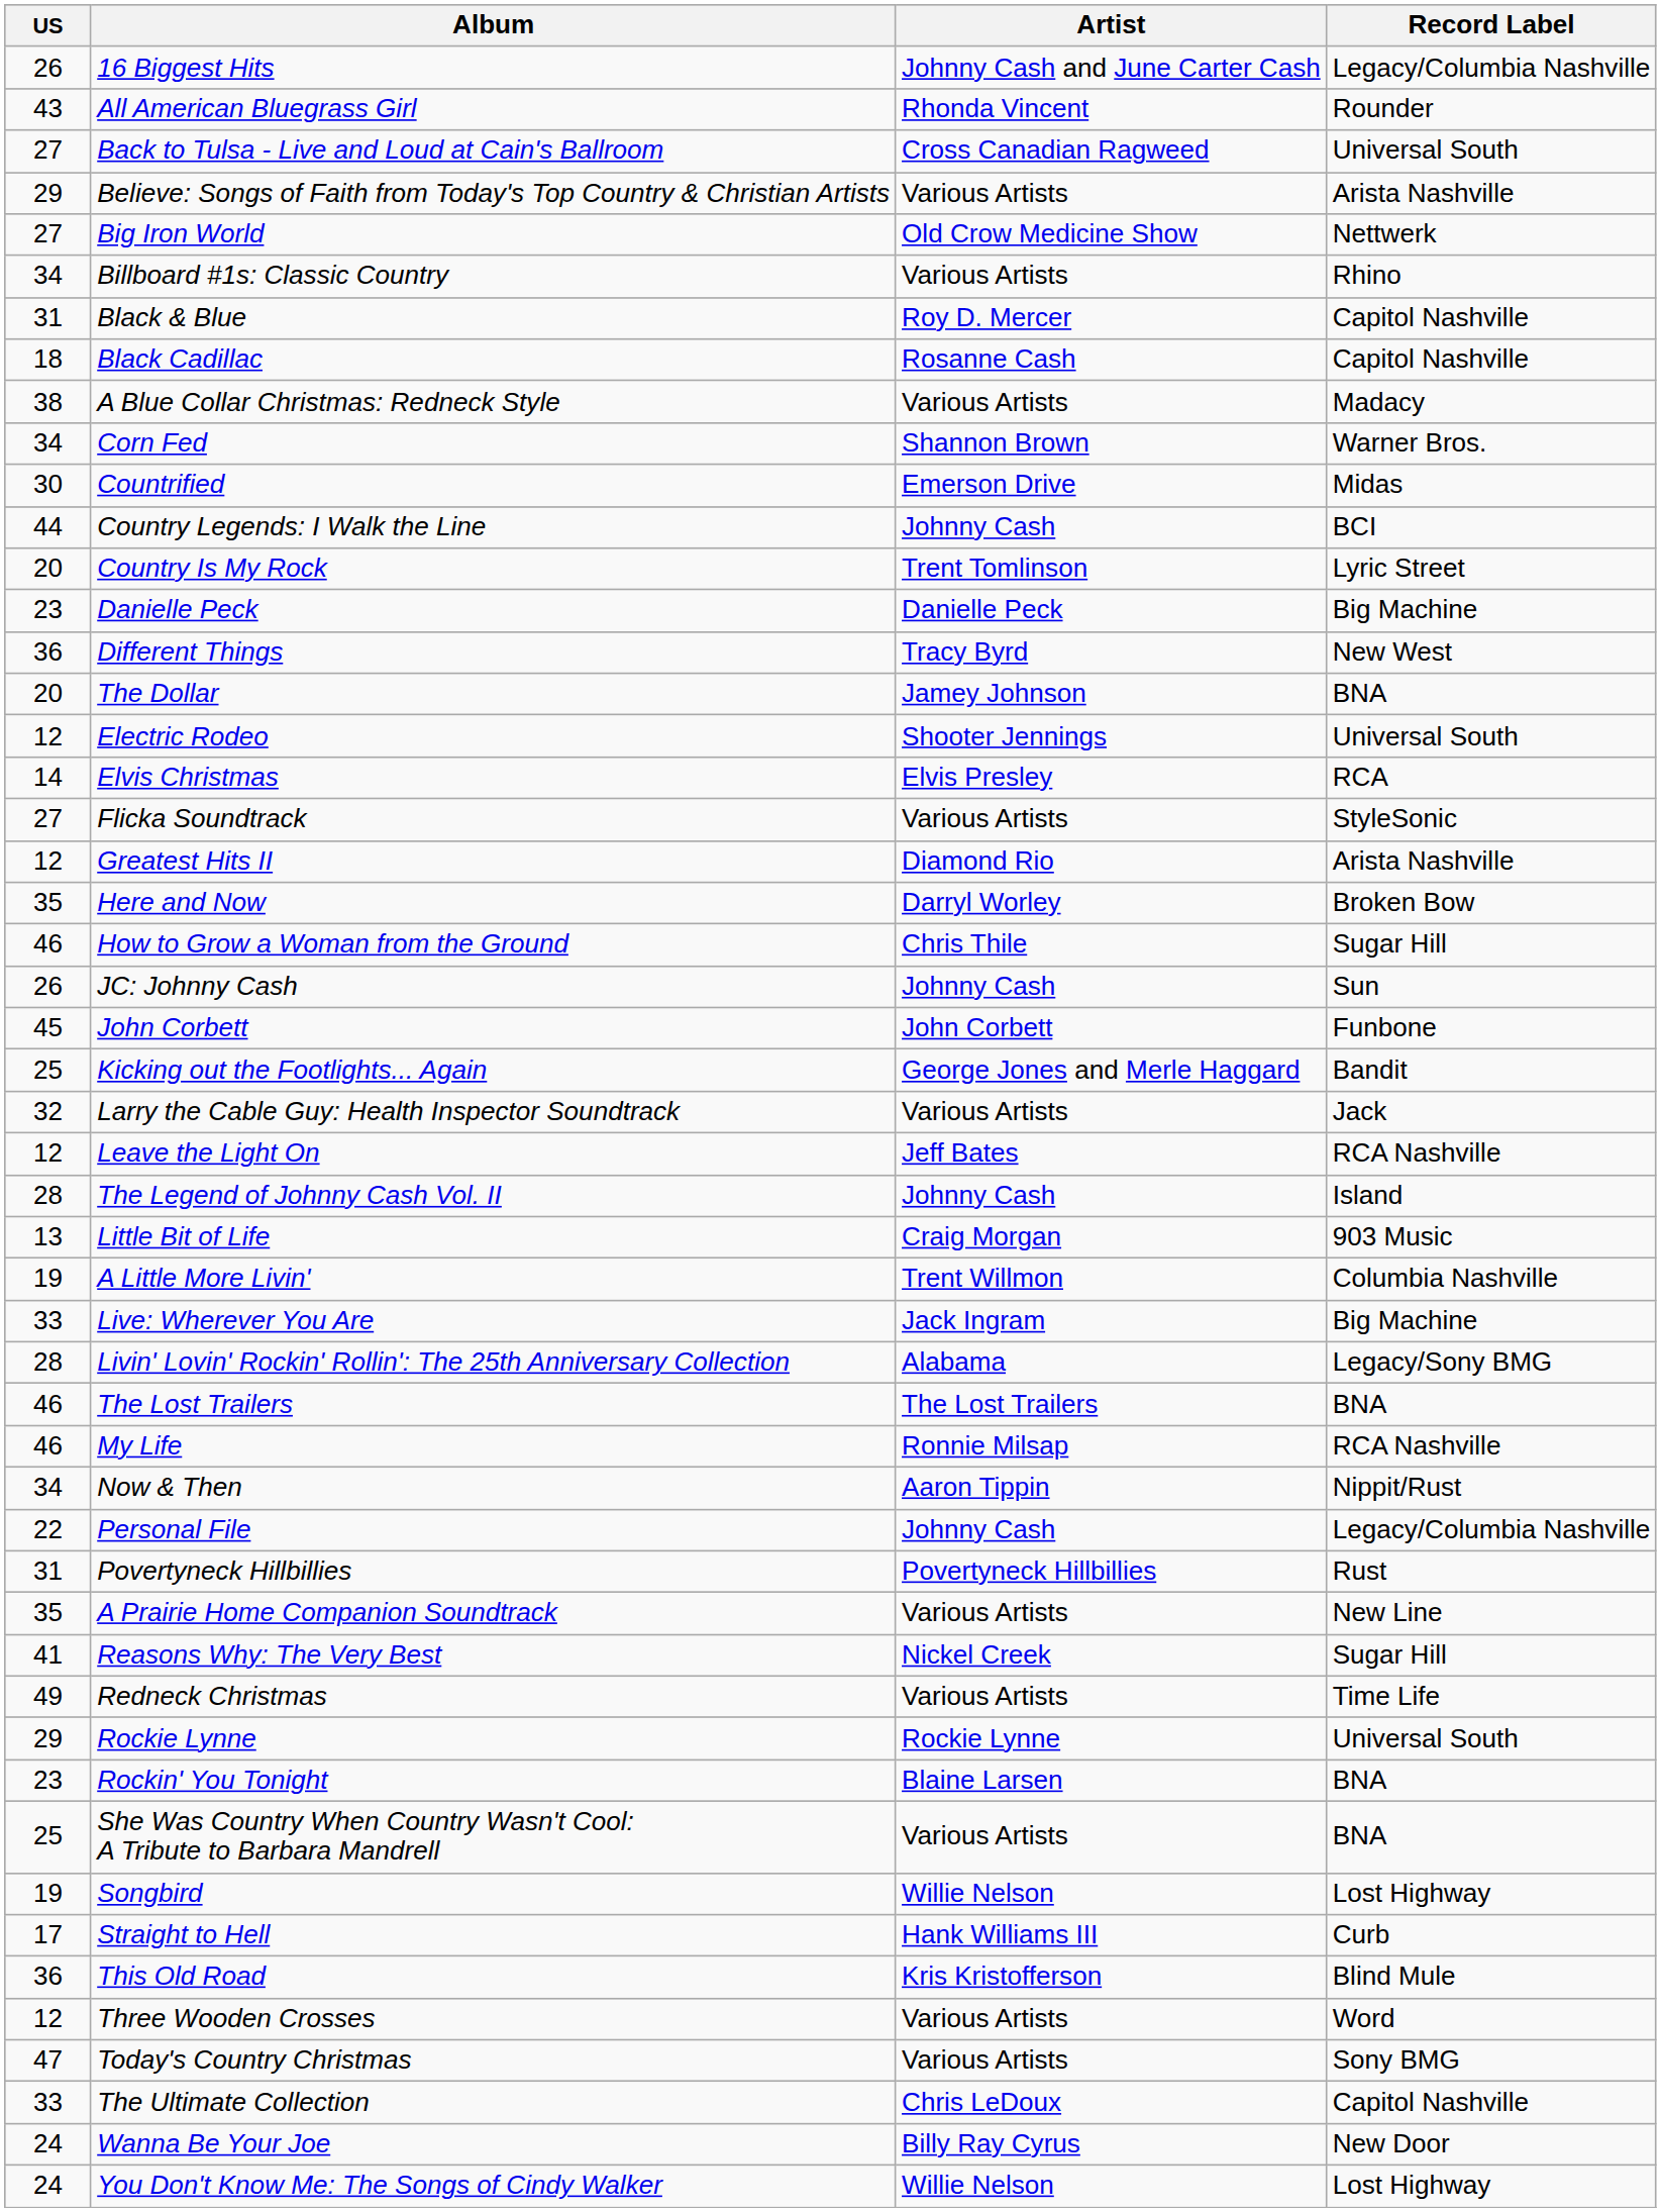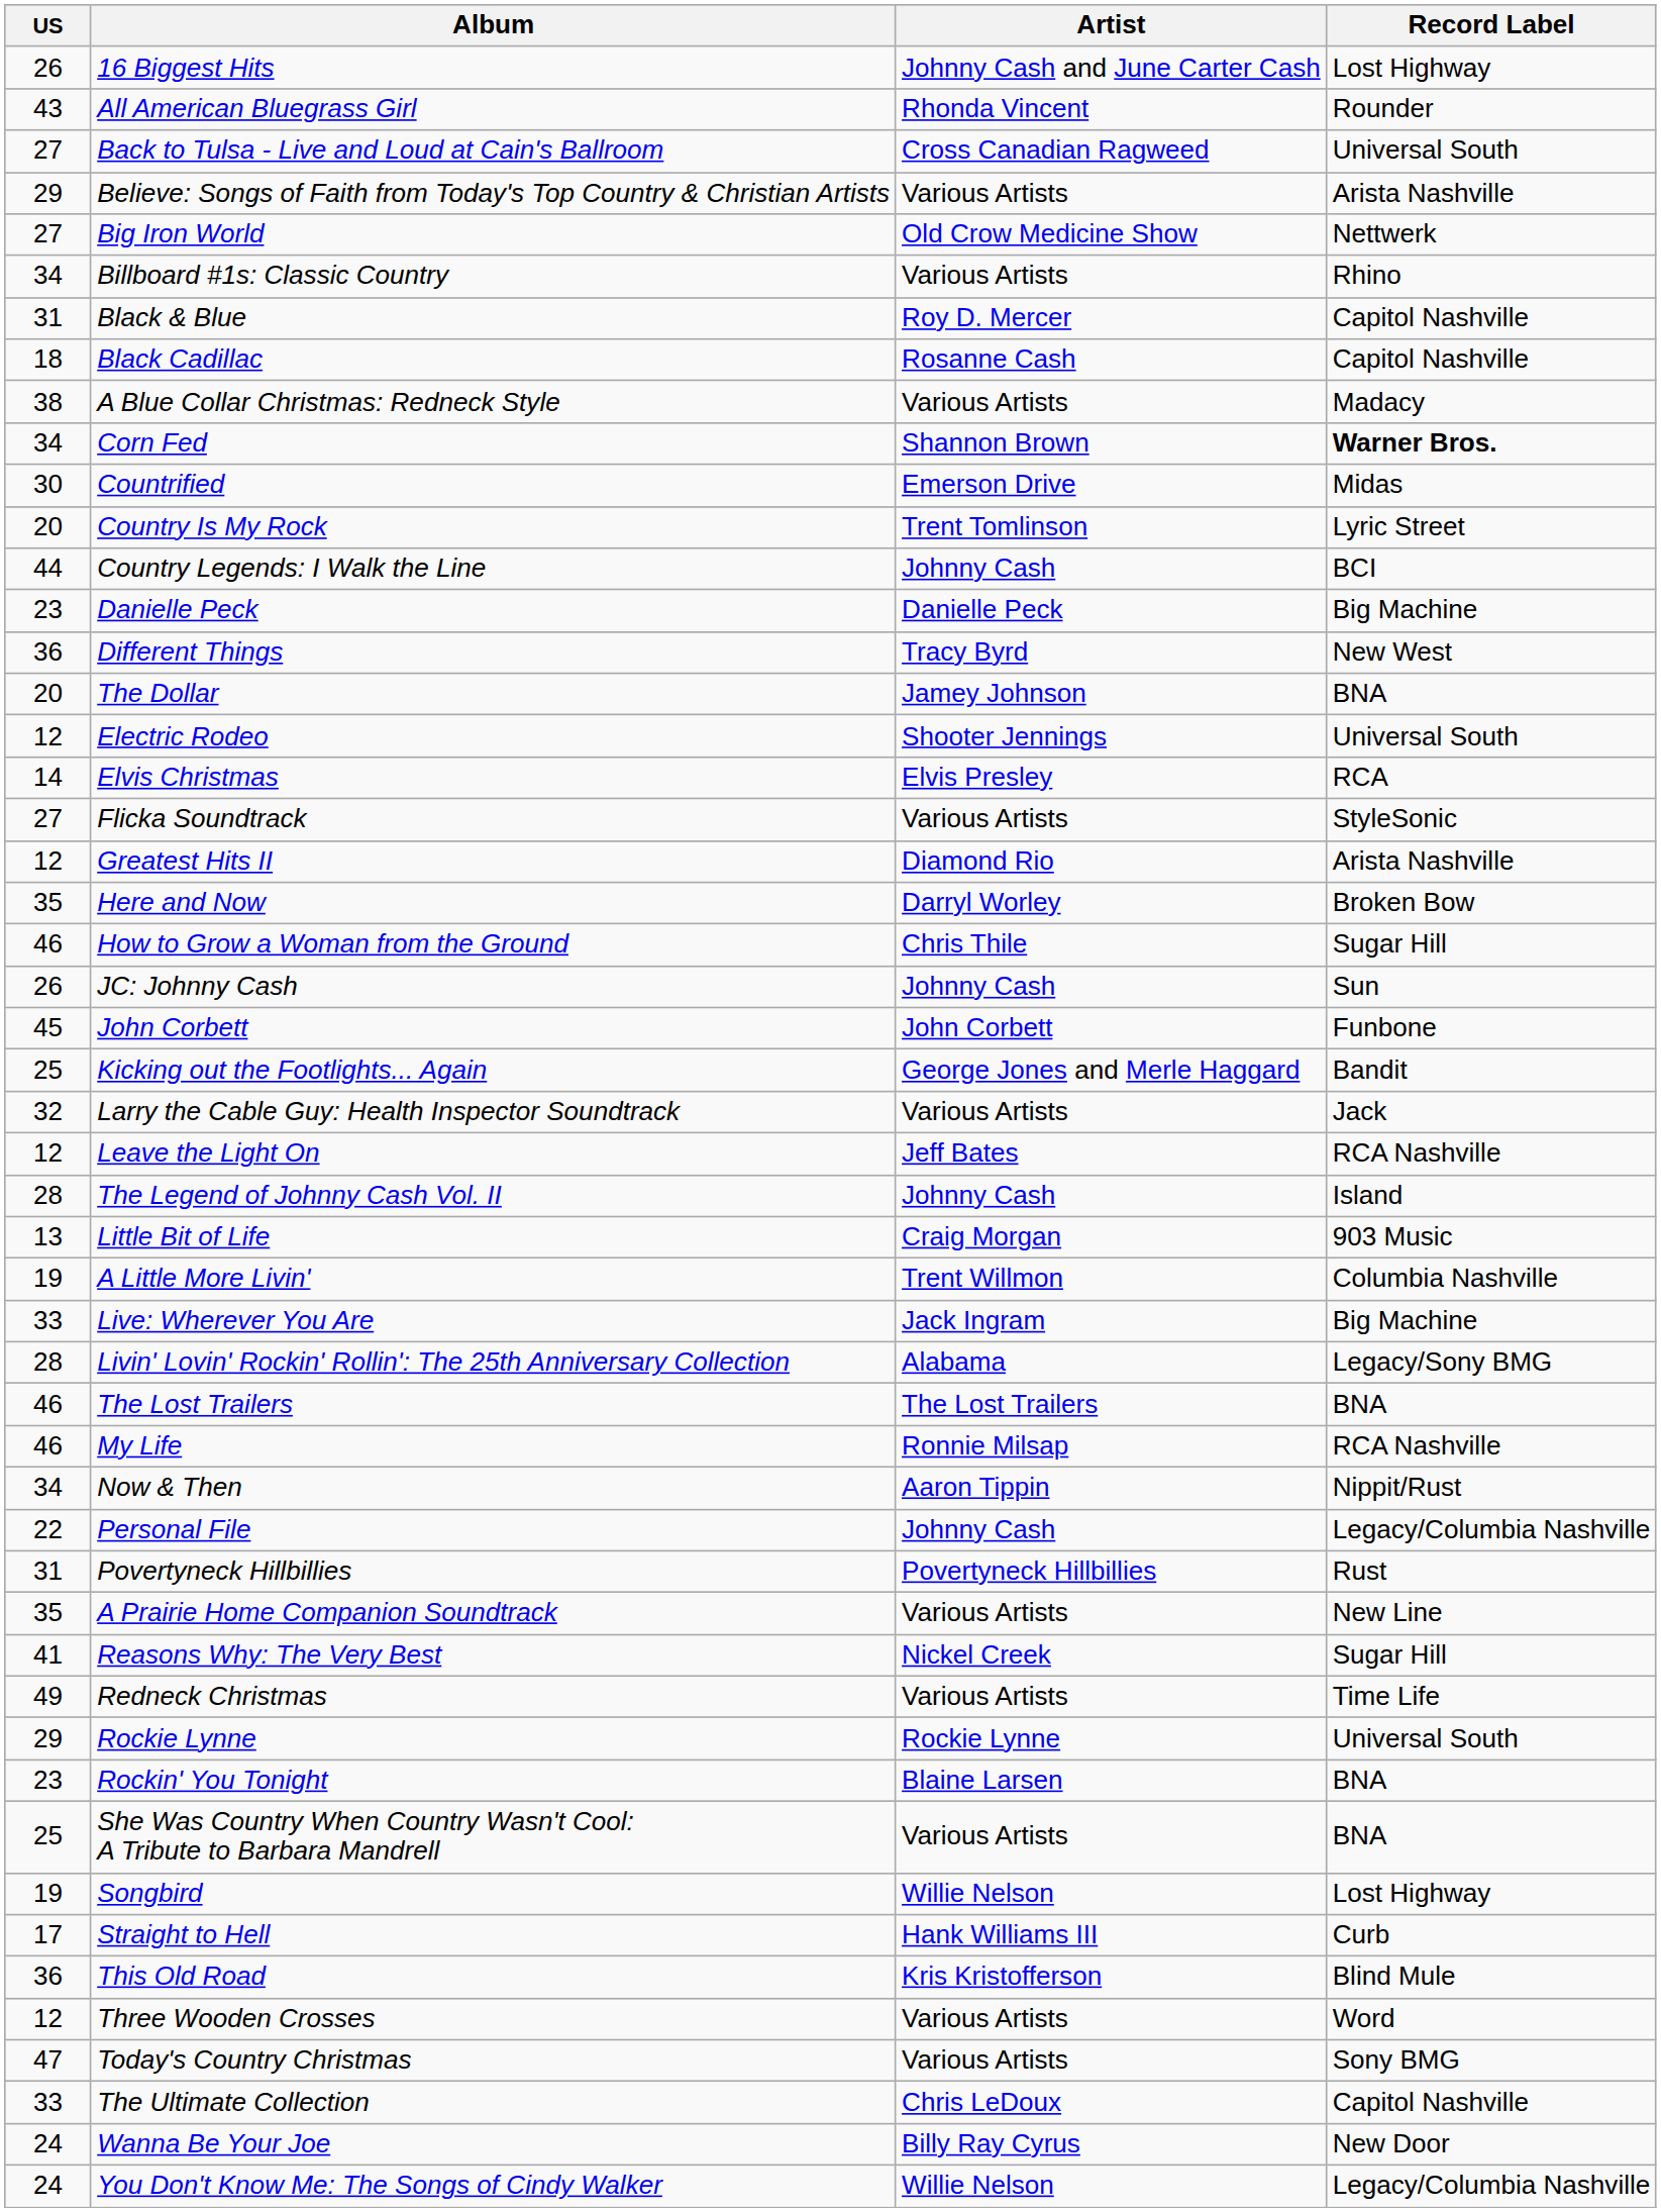16 Biggest Hits | Record Label: Legacy/Columbia Nashville -> Lost Highway
Corn Fed | Record Label: normal -> bold
rows swapped: Country Is My Rock <-> Country Legends: I Walk the Line
You Don't Know Me: The Songs of Cindy Walker | Record Label: Lost Highway -> Legacy/Columbia Nashville
